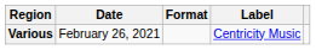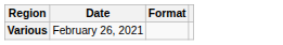- column: Label | Centricity Music
